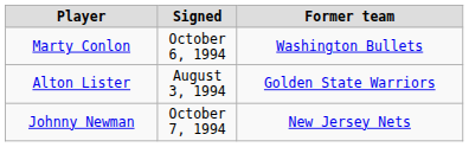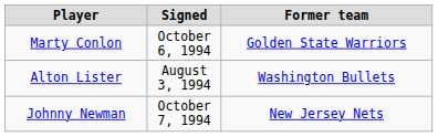Marty Conlon | Former team: Washington Bullets -> Golden State Warriors
Alton Lister | Former team: Golden State Warriors -> Washington Bullets
